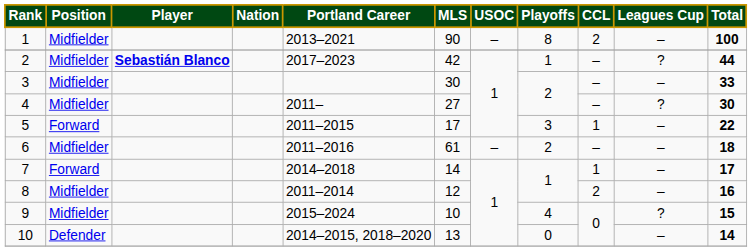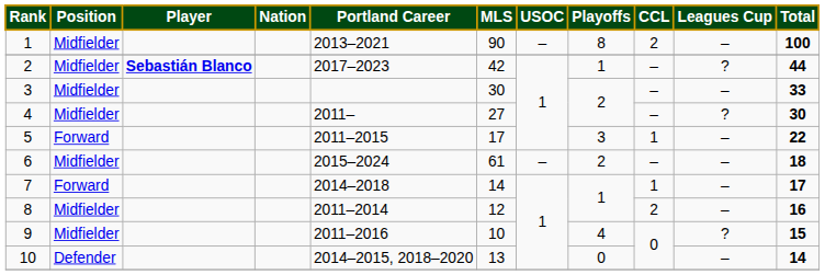6 | Portland Career: 2011–2016 -> 2015–2024
9 | Portland Career: 2015–2024 -> 2011–2016
